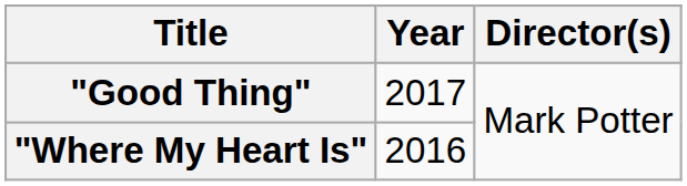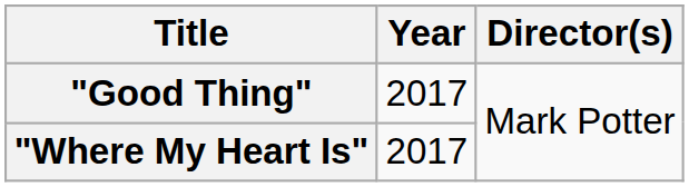"Where My Heart Is" | Year: 2016 -> 2017
